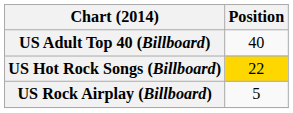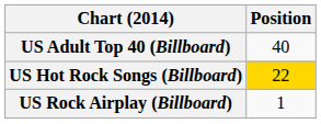US Rock Airplay (Billboard) | Position: 5 -> 1
